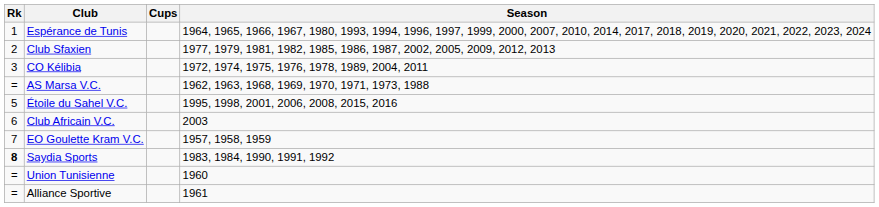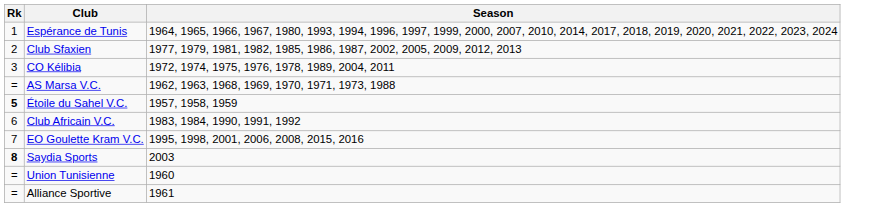- column: Cups
Étoile du Sahel V.C. | Rk: normal -> bold
Étoile du Sahel V.C. | Season: 1995, 1998, 2001, 2006, 2008, 2015, 2016 -> 1957, 1958, 1959
Club Africain V.C. | Season: 2003 -> 1983, 1984, 1990, 1991, 1992
EO Goulette Kram V.C. | Season: 1957, 1958, 1959 -> 1995, 1998, 2001, 2006, 2008, 2015, 2016
Saydia Sports | Season: 1983, 1984, 1990, 1991, 1992 -> 2003
